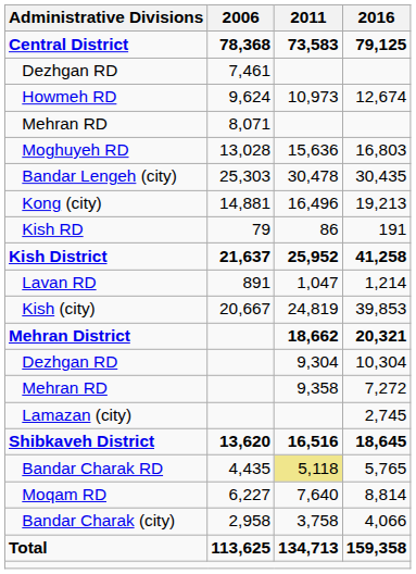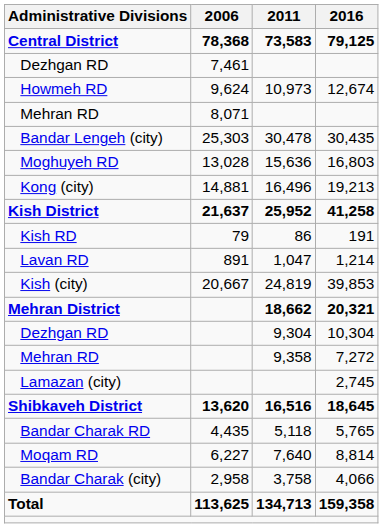rows swapped: Moghuyeh RD <-> Bandar Lengeh (city)
rows swapped: Kish District <-> Kish RD
Bandar Charak RD | 2011: khaki background -> no background
